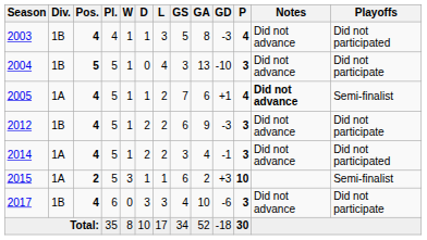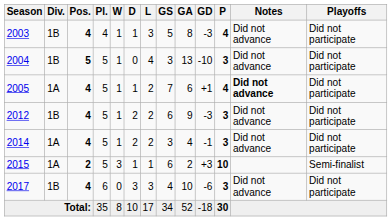2003 | Playoffs: Did not participated -> Did not participate
2005 | Playoffs: Semi-finalist -> Did not participate
2014 | Playoffs: Did not participated -> Did not participate
